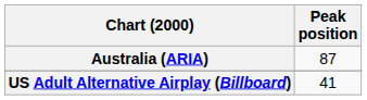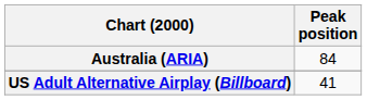Australia (ARIA) | Peak position: 87 -> 84
